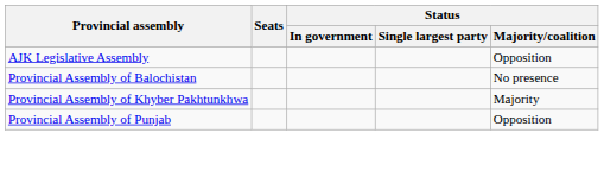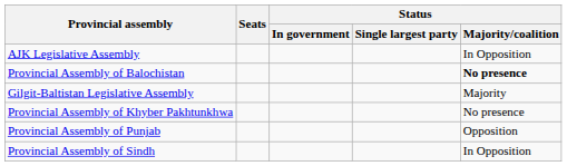AJK Legislative Assembly | Status / Majority/coalition: Opposition -> In Opposition
Provincial Assembly of Balochistan | Status / Majority/coalition: normal -> bold
+ row: Gilgit-Baltistan Legislative Assembly | Majority
Provincial Assembly of Khyber Pakhtunkhwa | Status / Majority/coalition: Majority -> No presence
+ row: Provincial Assembly of Sindh | In Opposition
